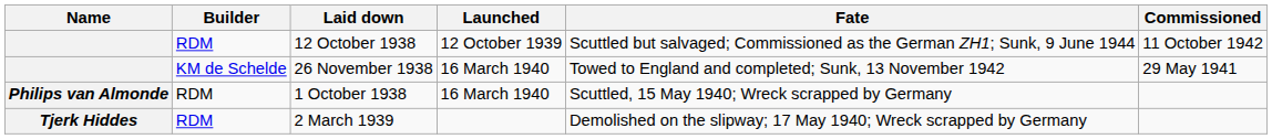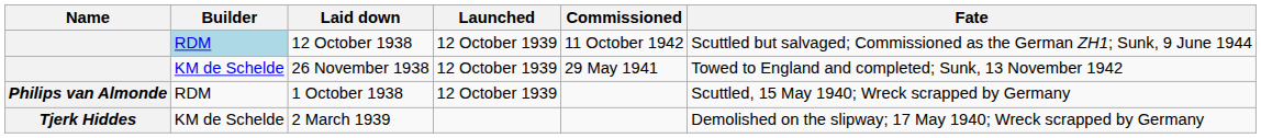columns swapped: Commissioned <-> Fate
12 October 1938 | Builder: no background -> lightblue background
26 November 1938 | Launched: 16 March 1940 -> 12 October 1939
1 October 1938 | Launched: 16 March 1940 -> 12 October 1939
2 March 1939 | Builder: RDM -> KM de Schelde
